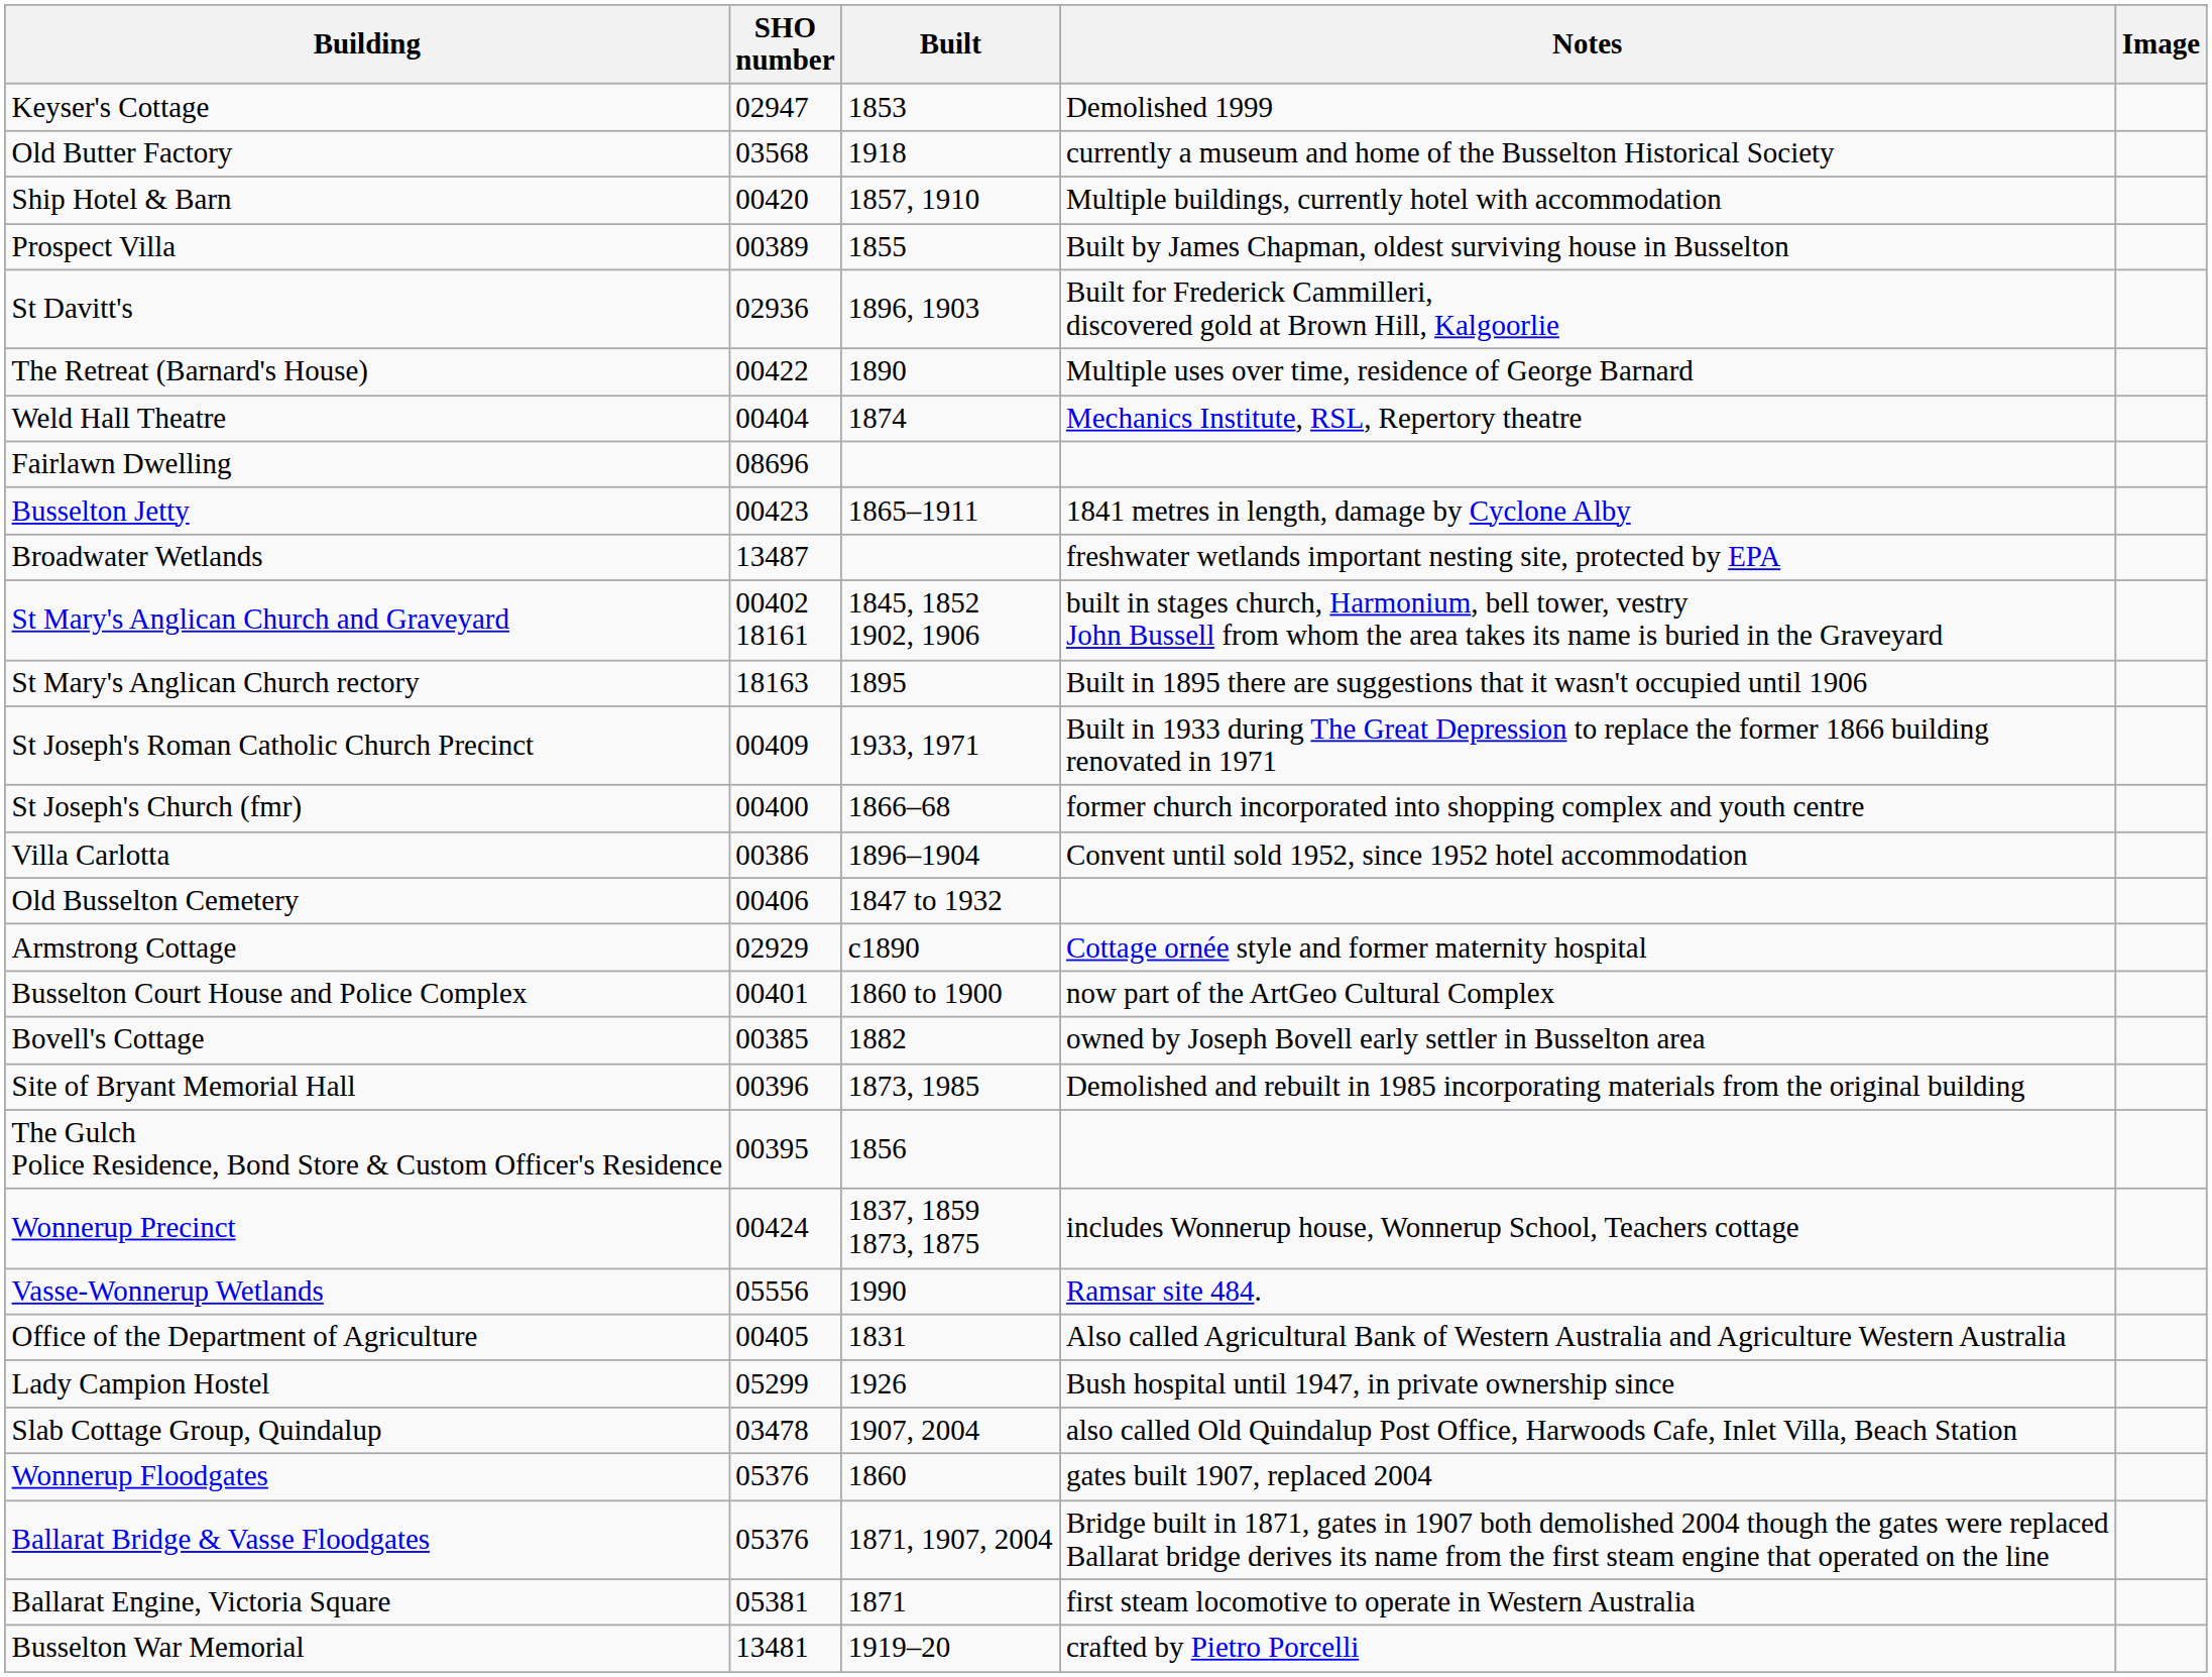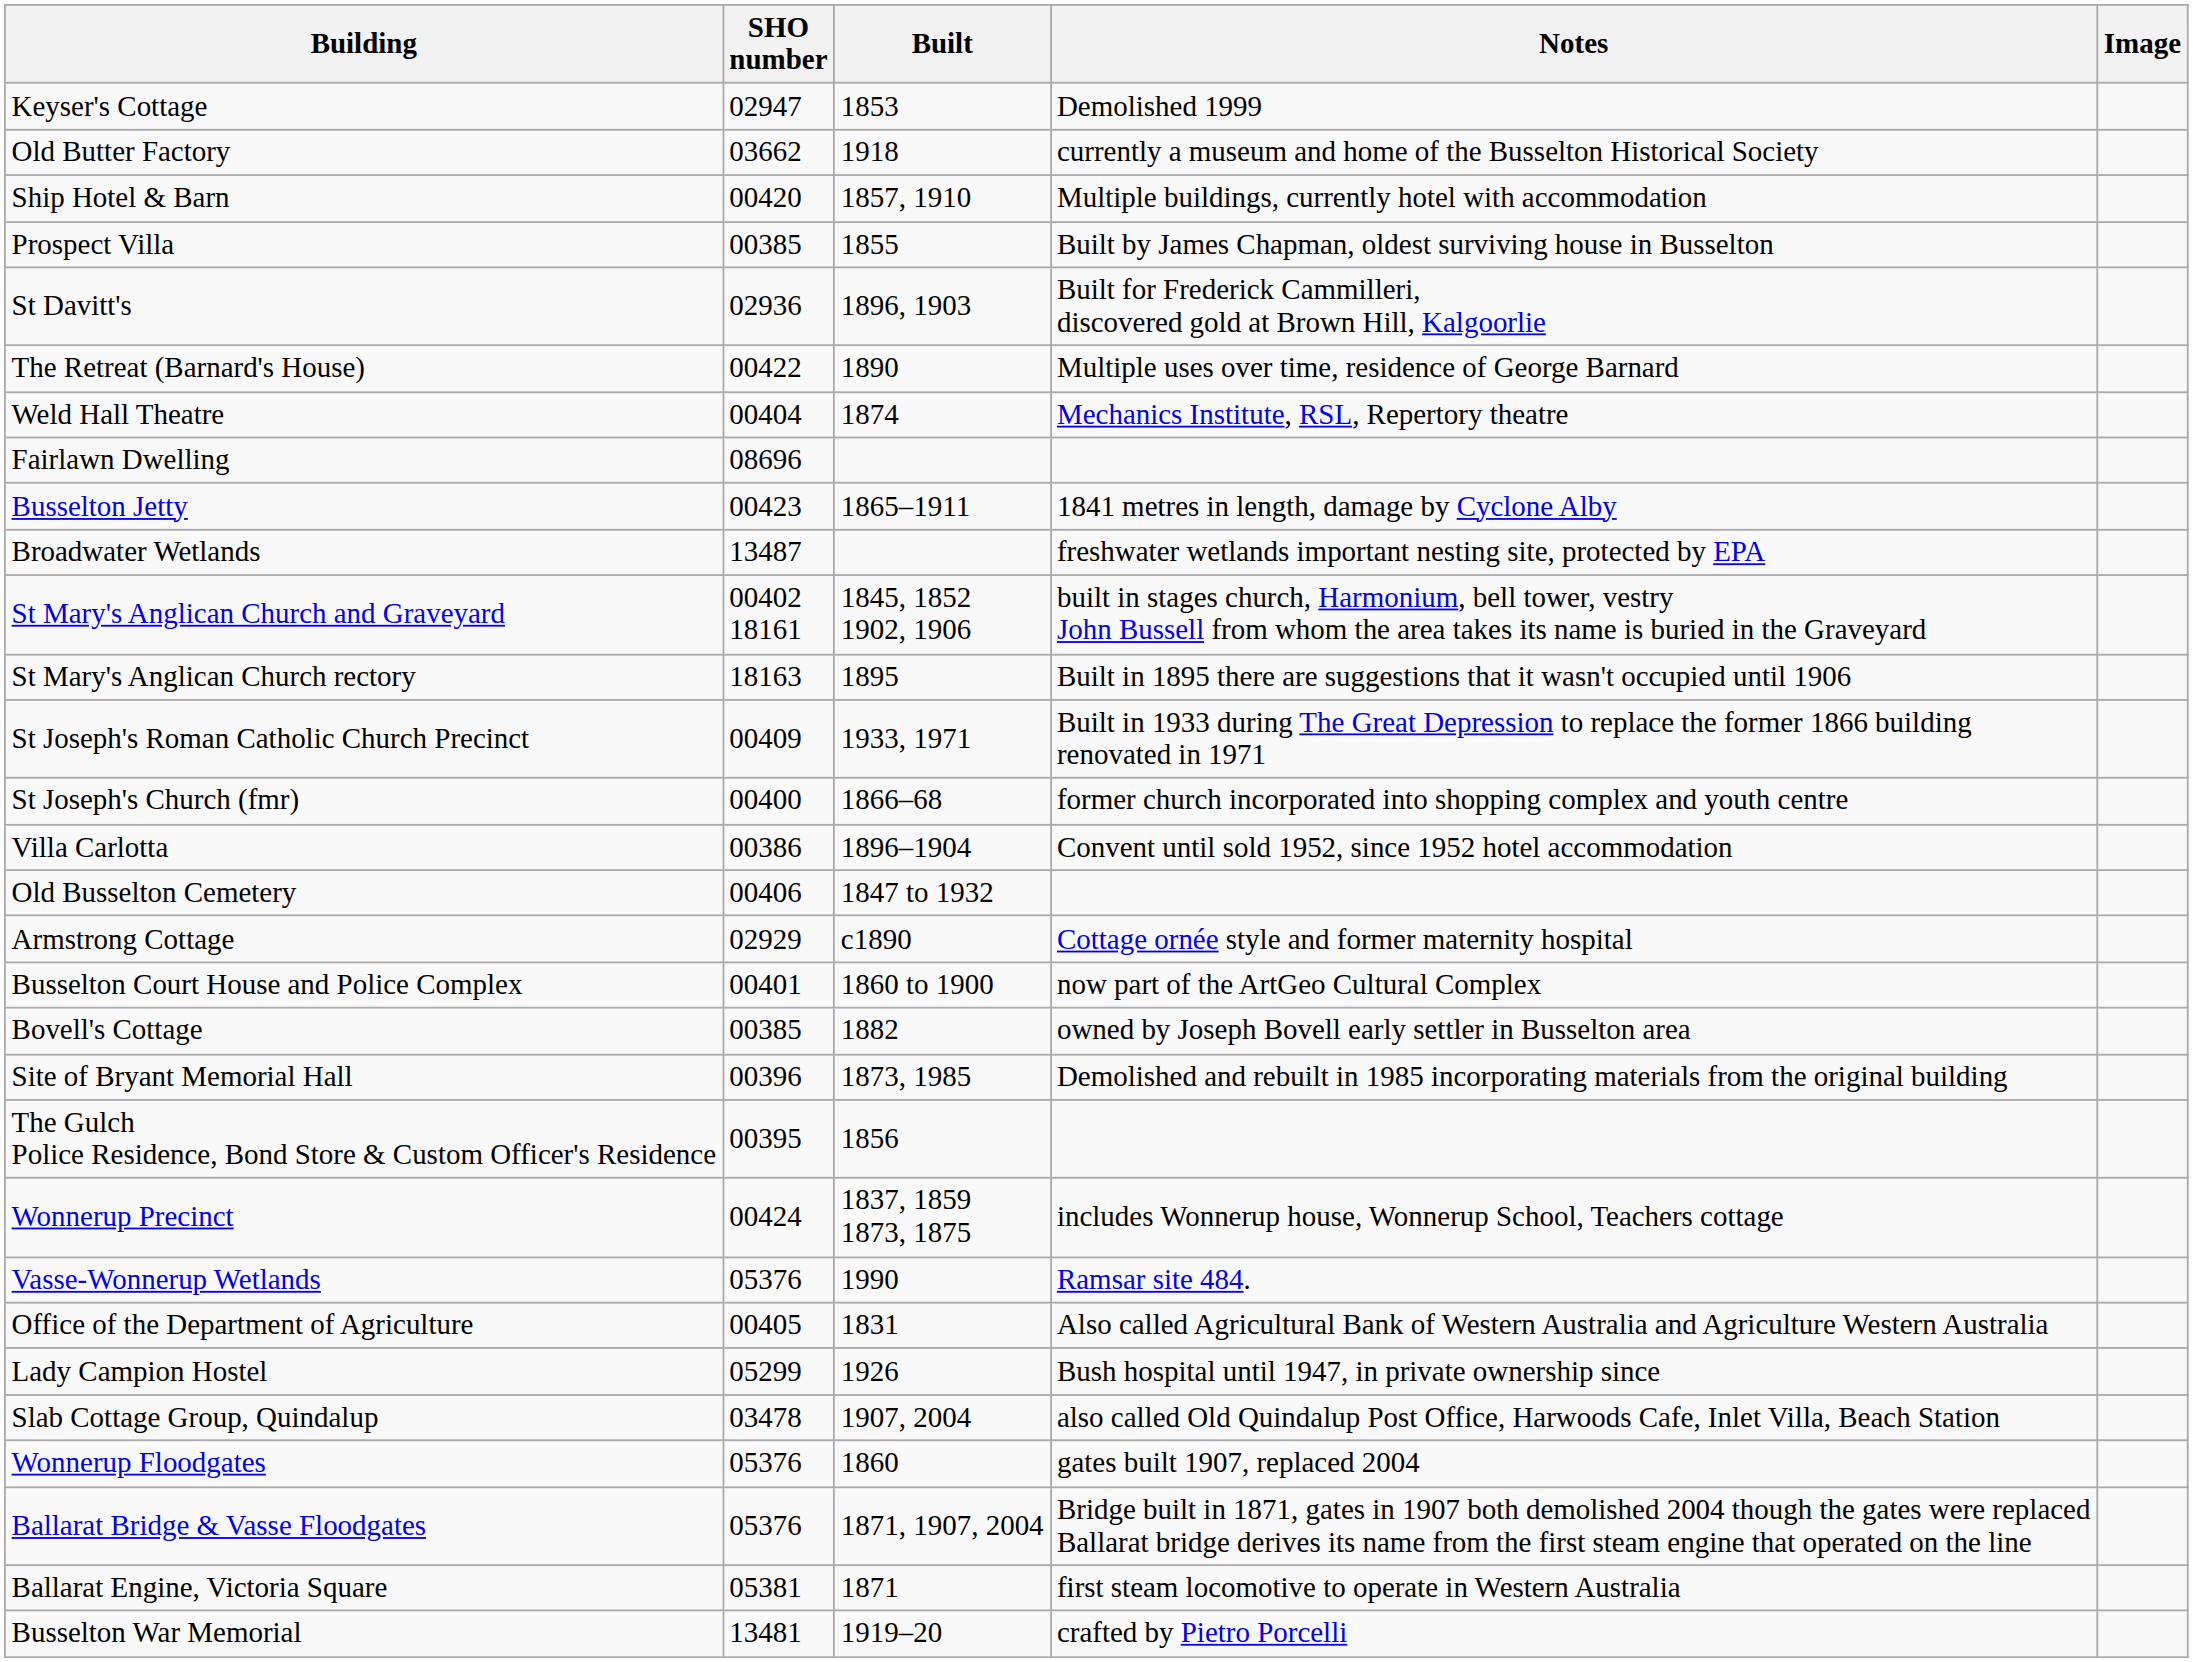Old Butter Factory | SHO number: 03568 -> 03662
Prospect Villa | SHO number: 00389 -> 00385
Vasse-Wonnerup Wetlands | SHO number: 05556 -> 05376
